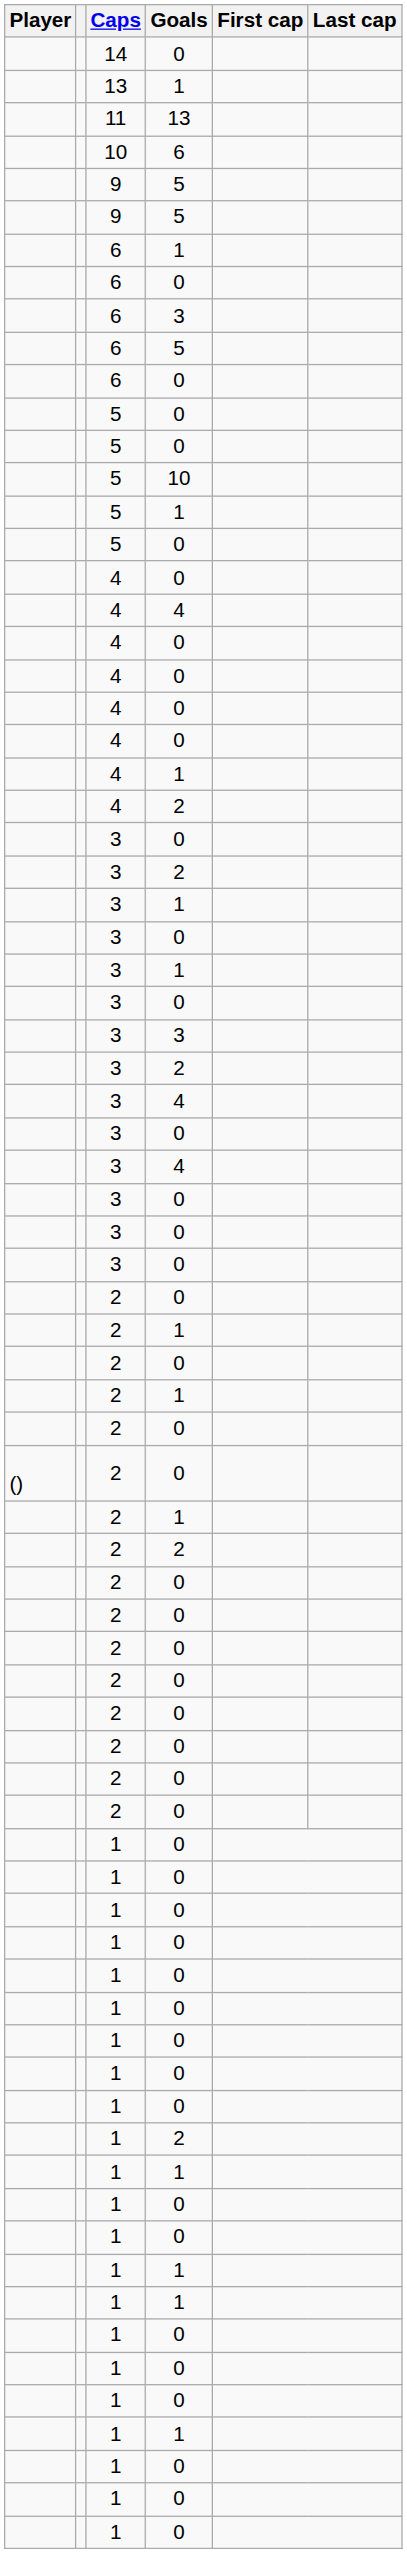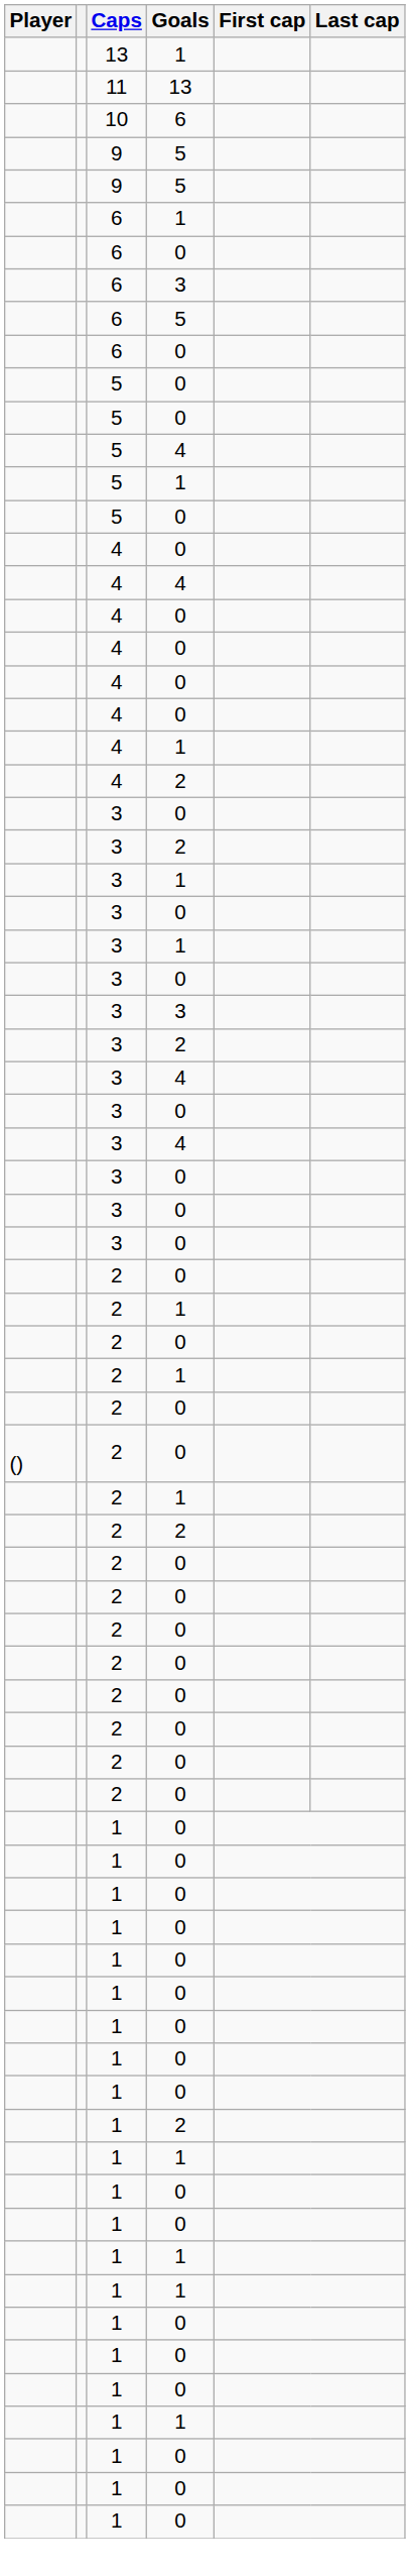- row: 14 | 0
+ row: 5 | 4
- row: 5 | 10
